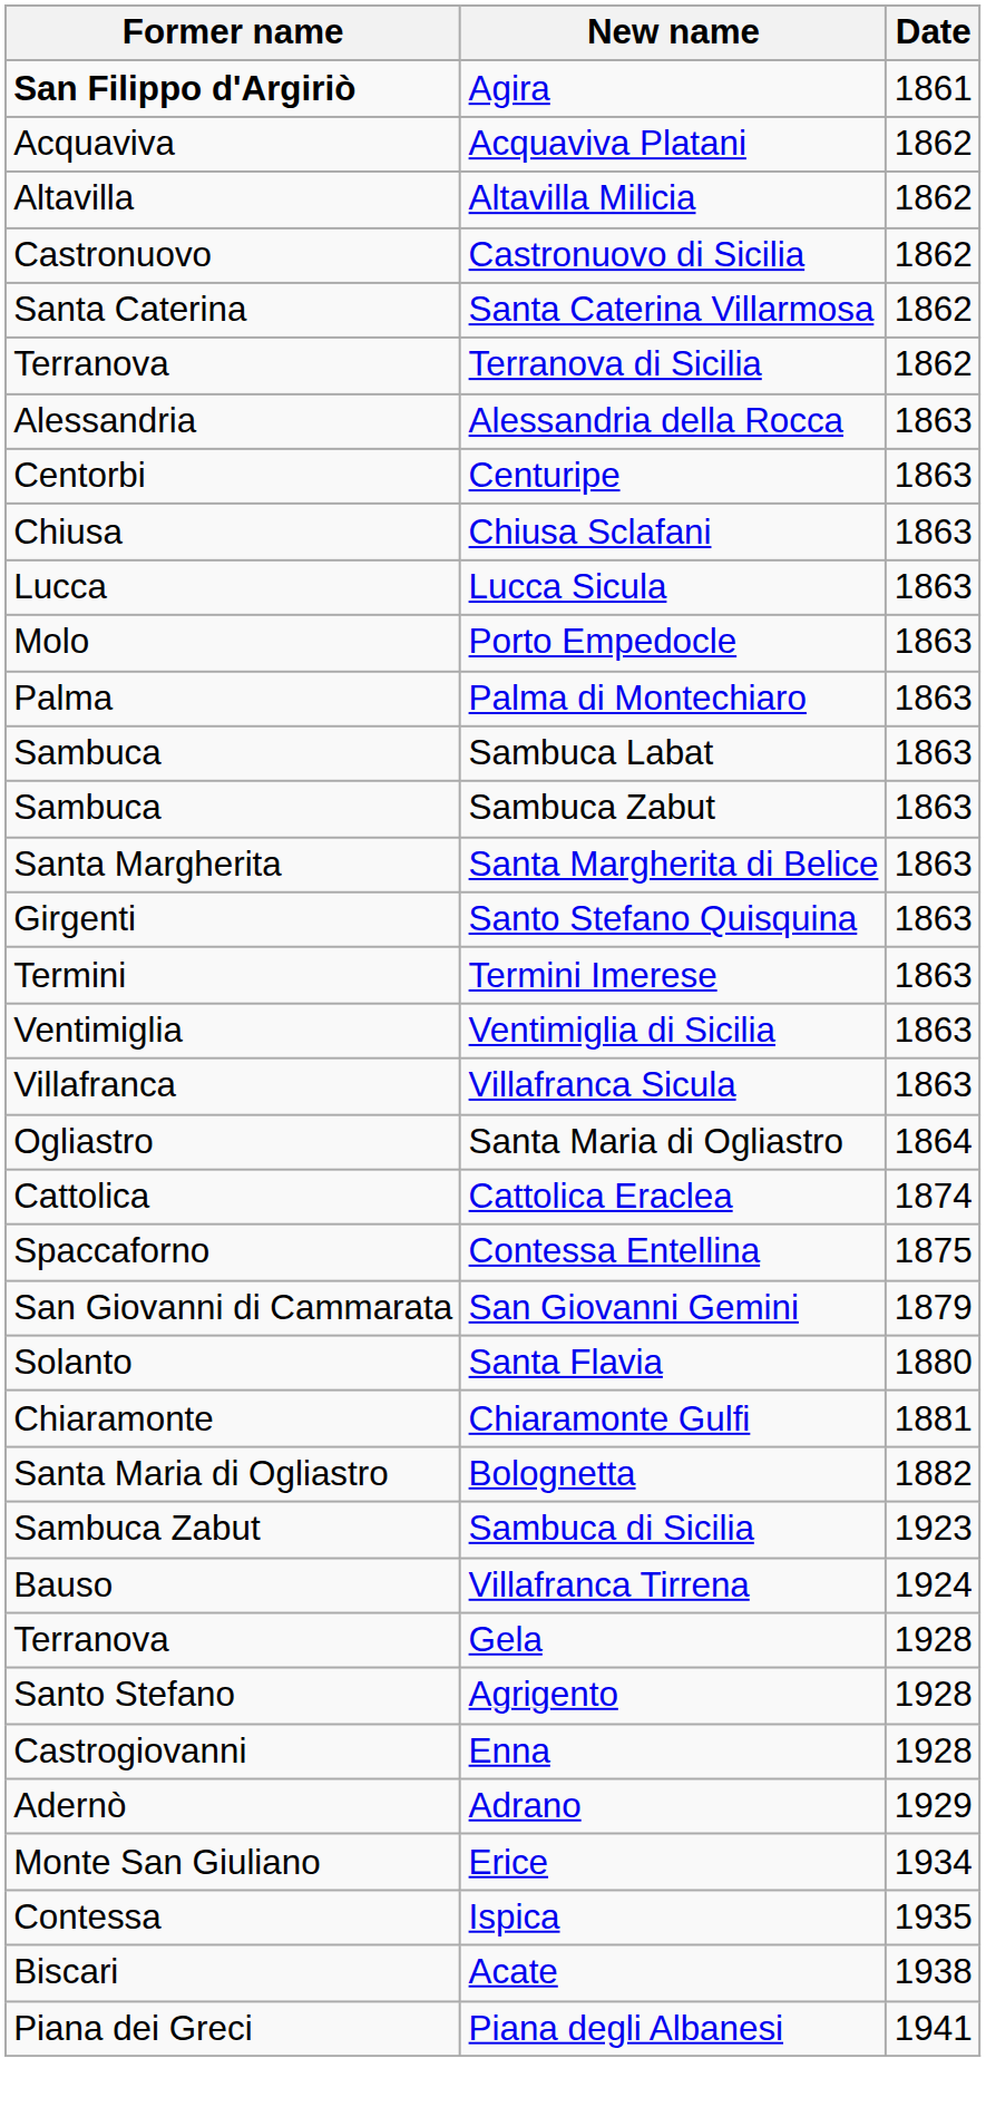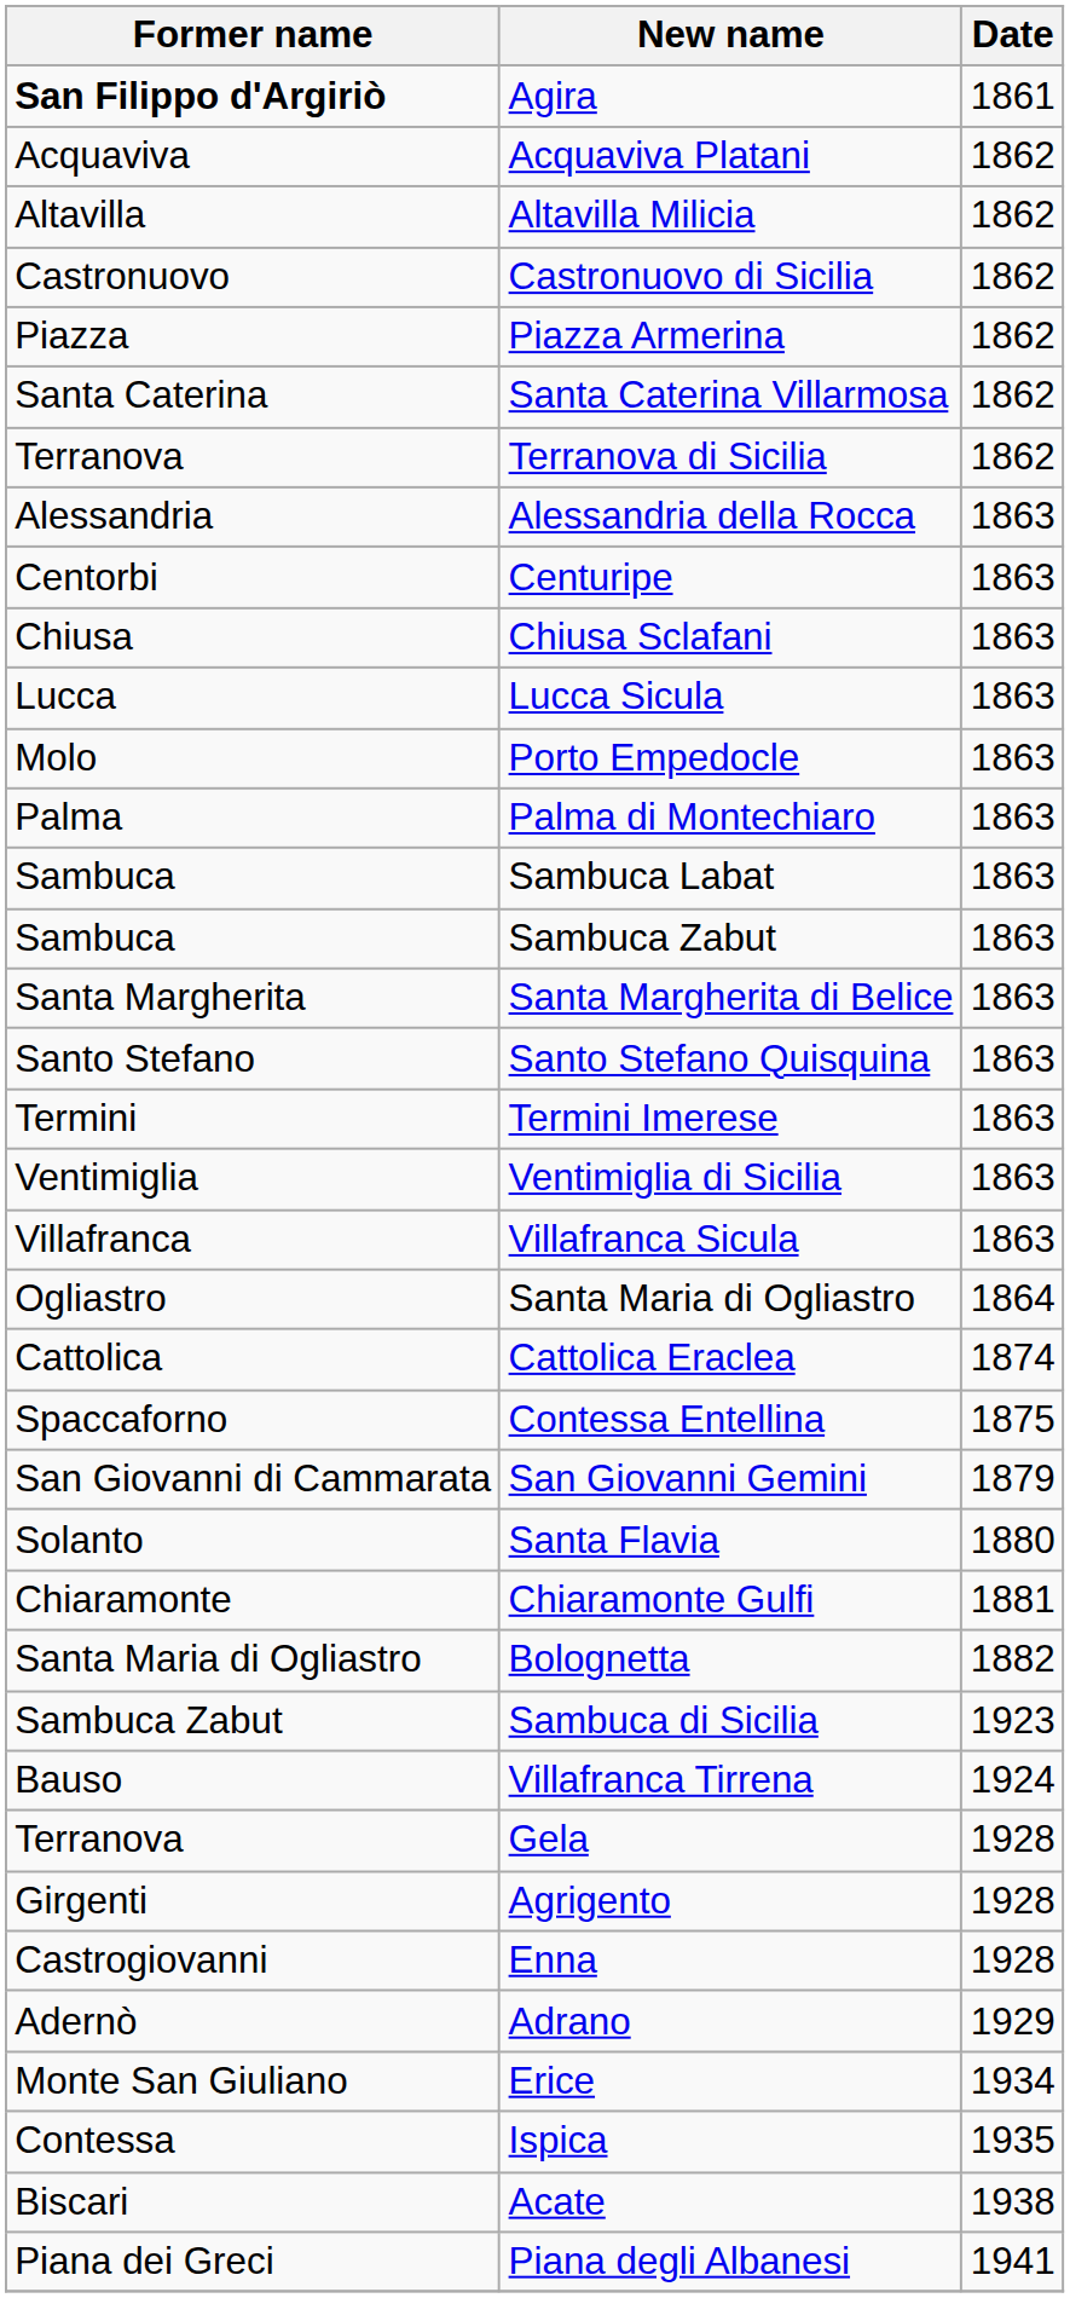+ row: Piazza | Piazza Armerina | 1862
Santo Stefano Quisquina | Former name: Girgenti -> Santo Stefano
Agrigento | Former name: Santo Stefano -> Girgenti
